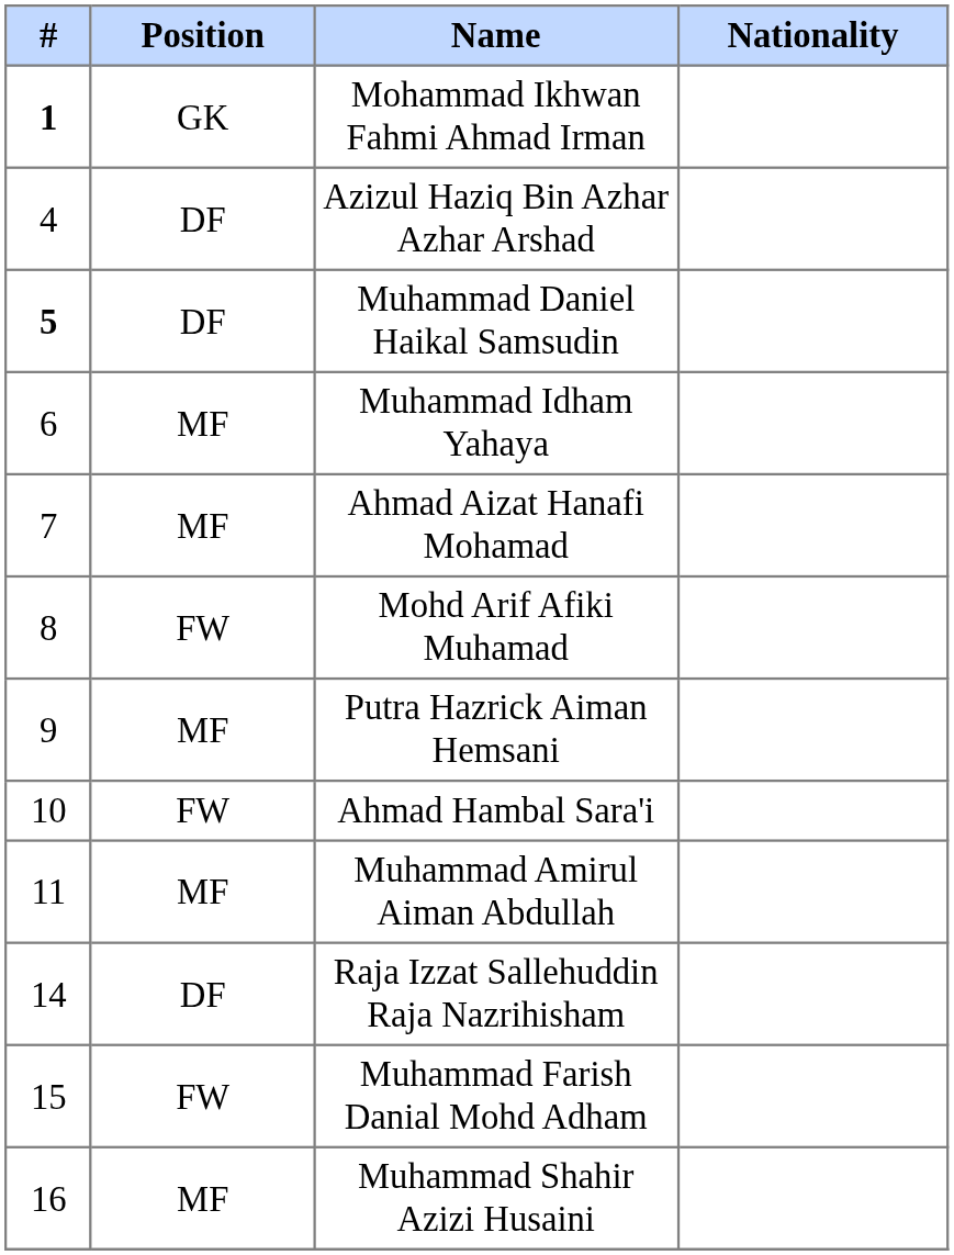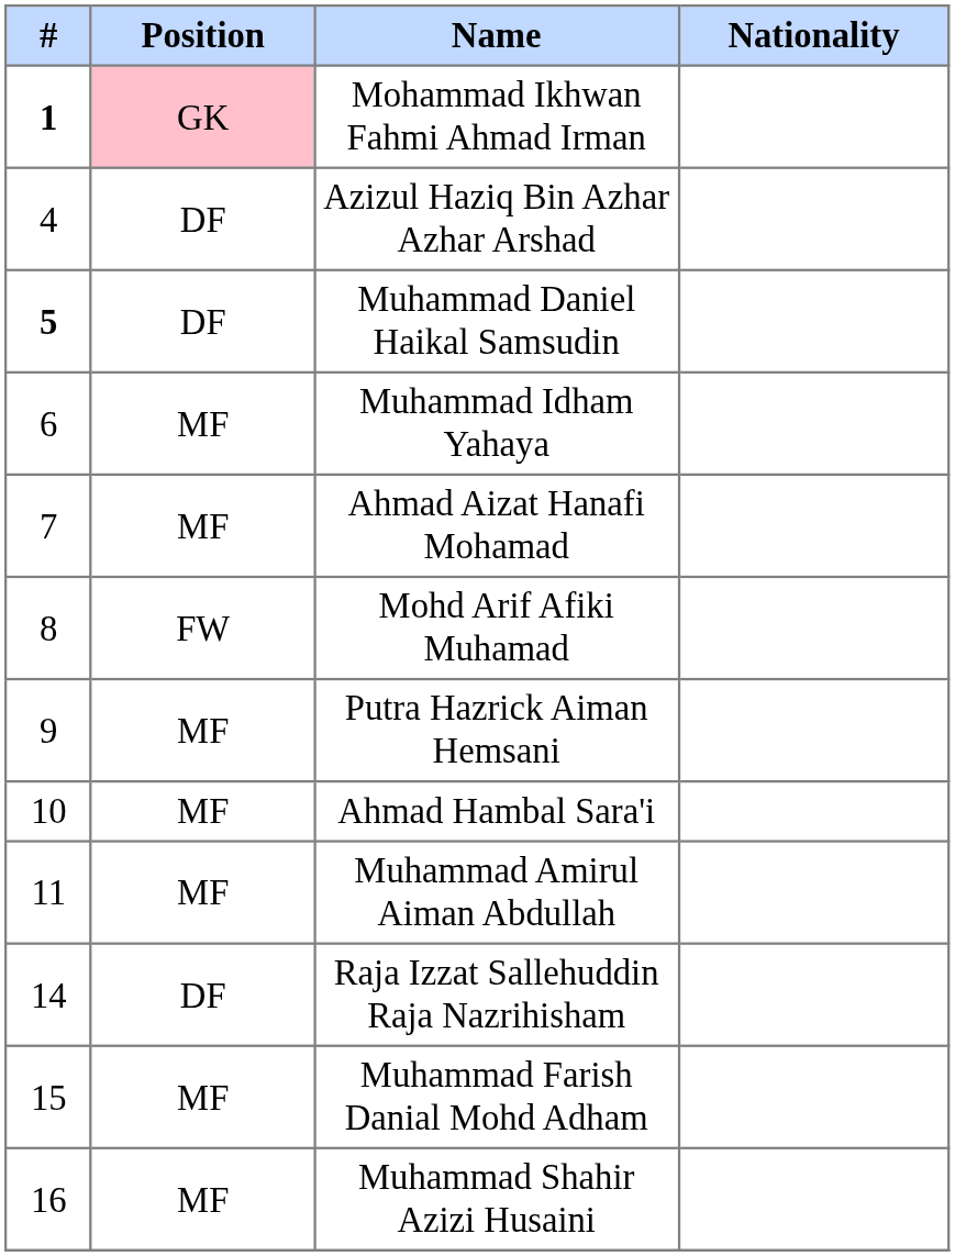Mohammad Ikhwan Fahmi Ahmad Irman | Position: no background -> pink background
Ahmad Hambal Sara'i | Position: FW -> MF
Muhammad Farish Danial Mohd Adham | Position: FW -> MF
